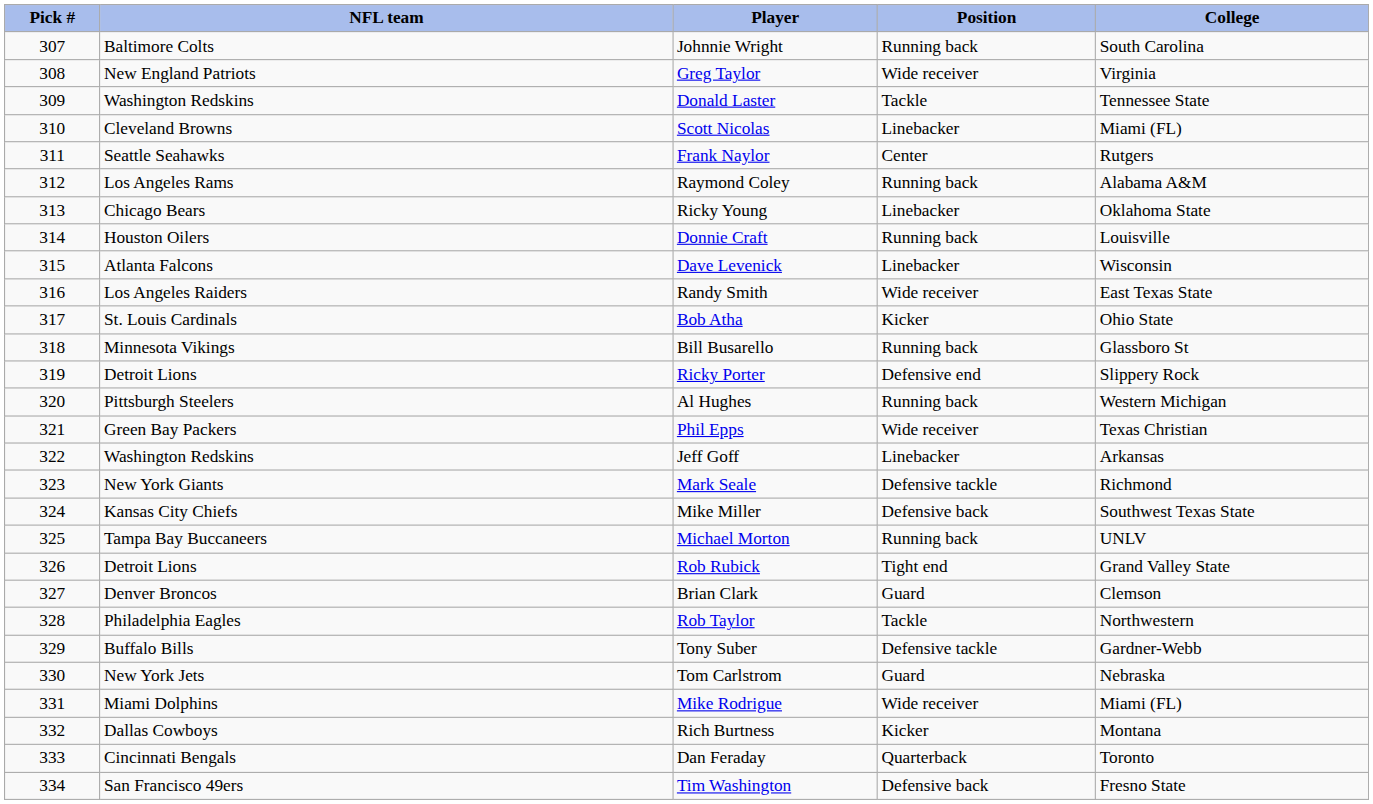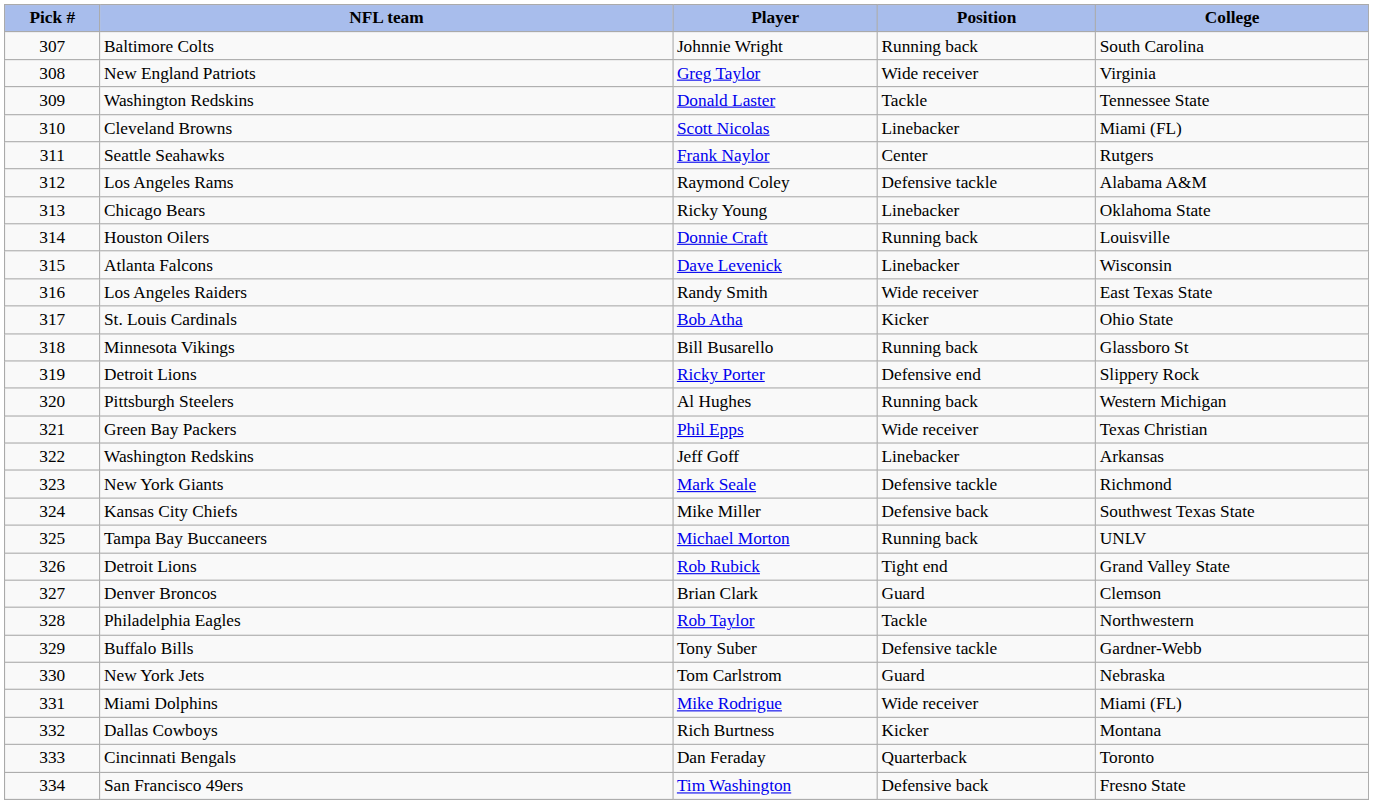Raymond Coley | Position: Running back -> Defensive tackle
